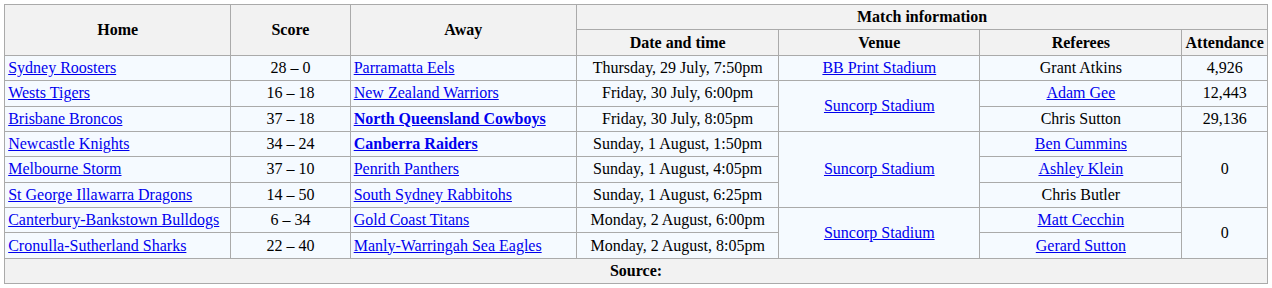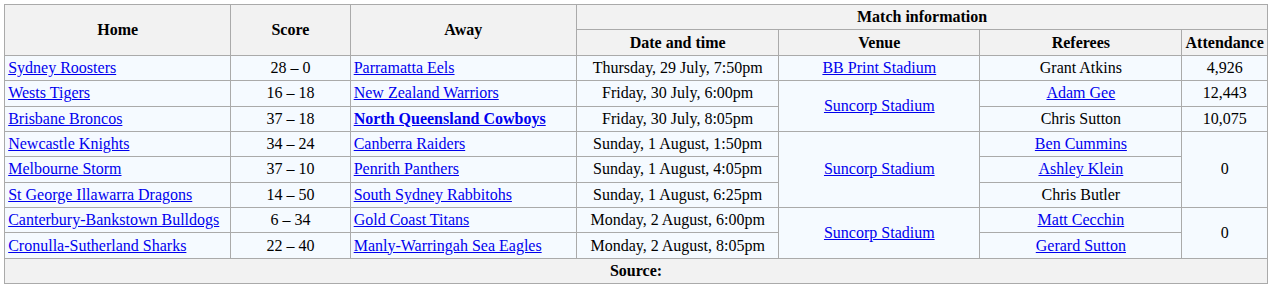Brisbane Broncos | Match information / Attendance: 29,136 -> 10,075
Newcastle Knights | Away: bold -> normal
